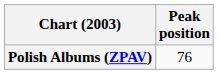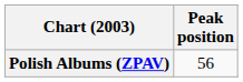Polish Albums (ZPAV) | Peak position: 76 -> 56
